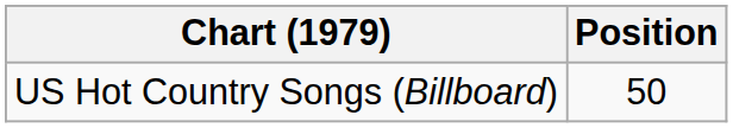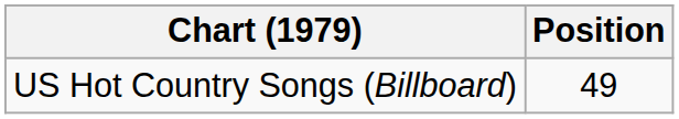US Hot Country Songs (Billboard) | Position: 50 -> 49
